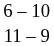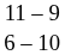rows swapped: 11 – 9 <-> 6 – 10
